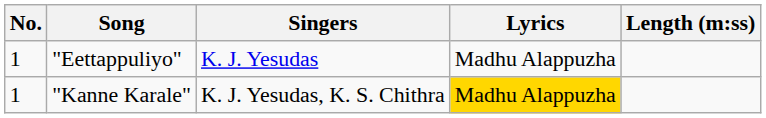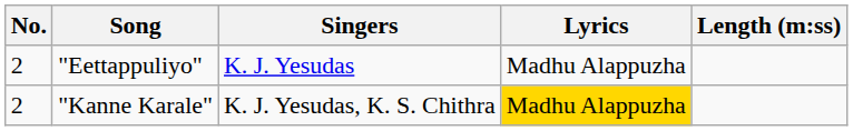"Eettappuliyo" | No.: 1 -> 2
"Kanne Karale" | No.: 1 -> 2
